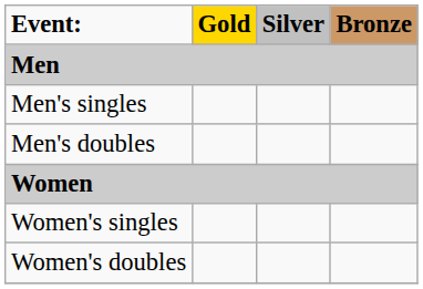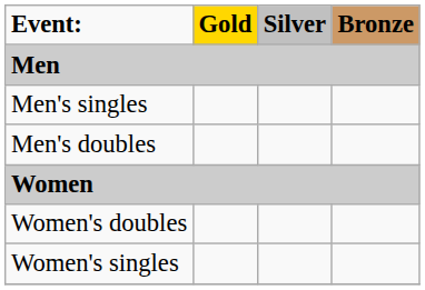rows swapped: Women's singles <-> Women's doubles
